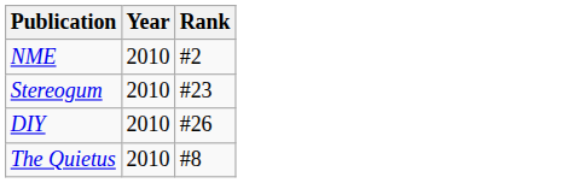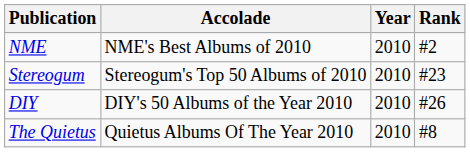+ column: Accolade | NME's Best Albums of 2010 | Stereogum's Top 50 Albums of 2010 | DIY's 50 Albums of the Year 2010 | Quietus Albums Of The Year 2010
